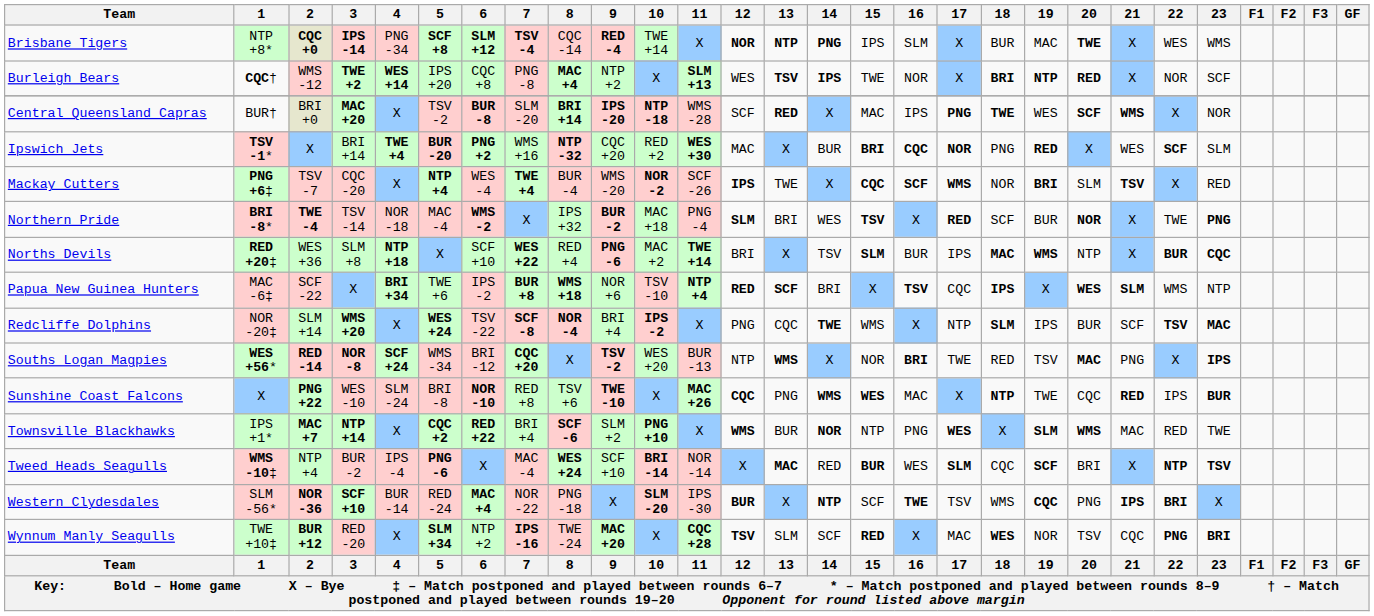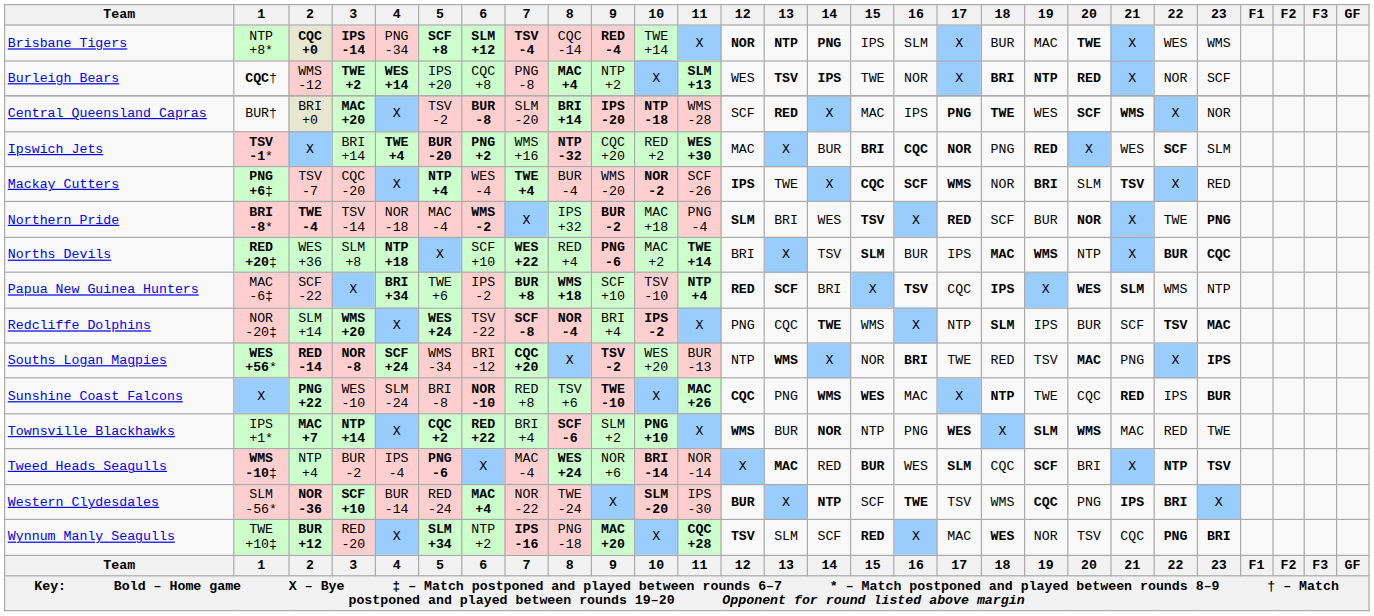Papua New Guinea Hunters | 9: NOR +6 -> SCF +10
Tweed Heads Seagulls | 9: SCF +10 -> NOR +6
Western Clydesdales | 8: PNG -18 -> TWE -24
Wynnum Manly Seagulls | 8: TWE -24 -> PNG -18
